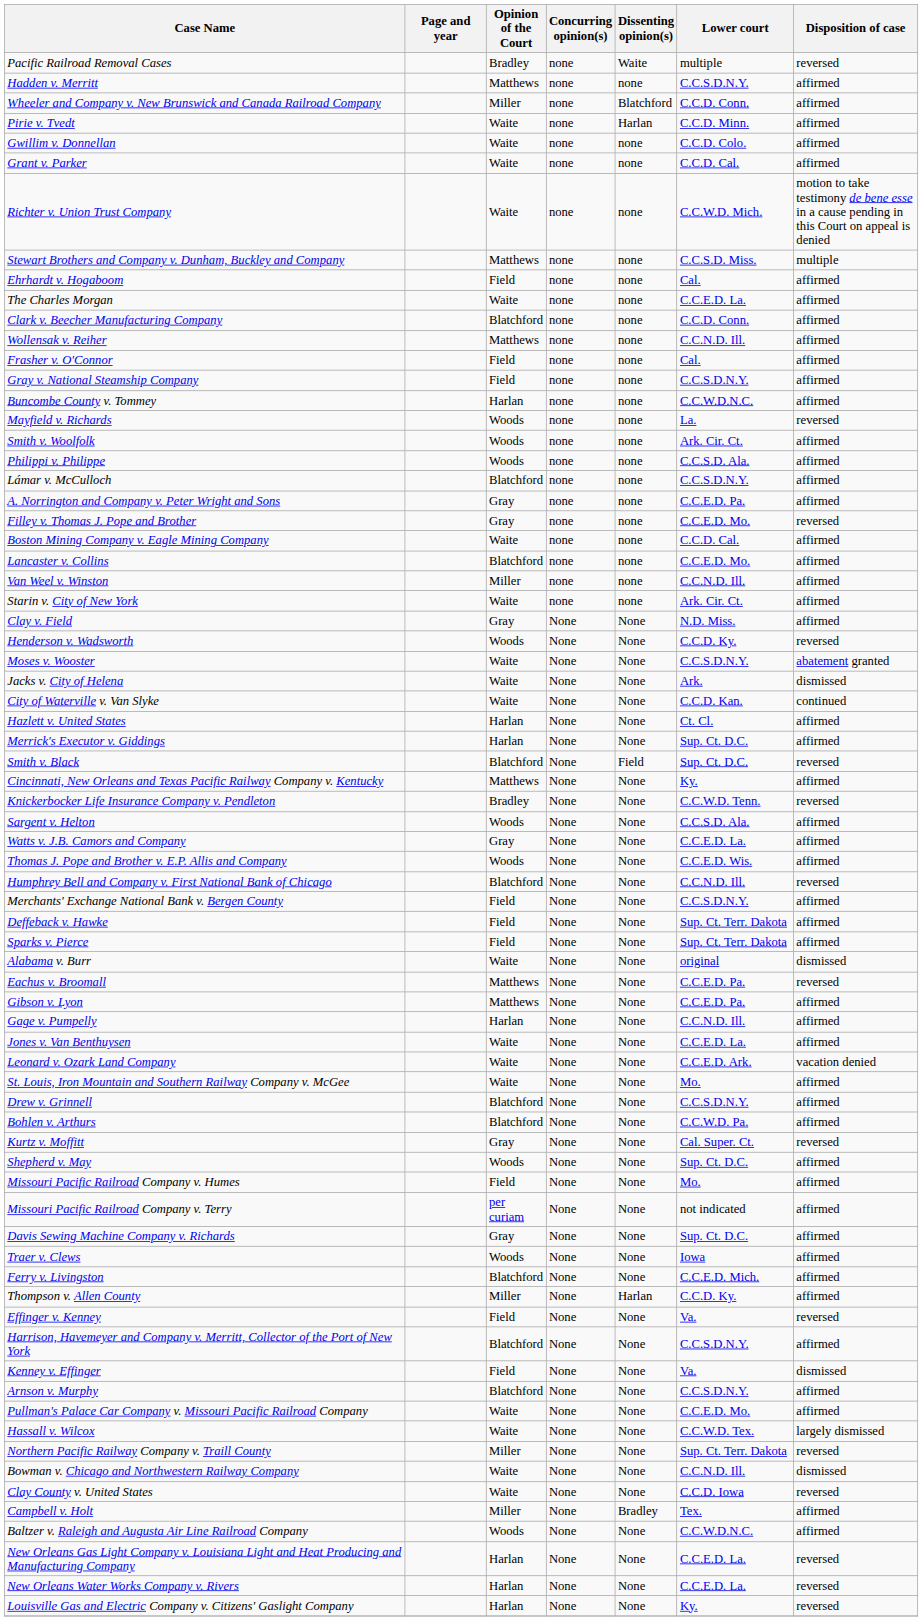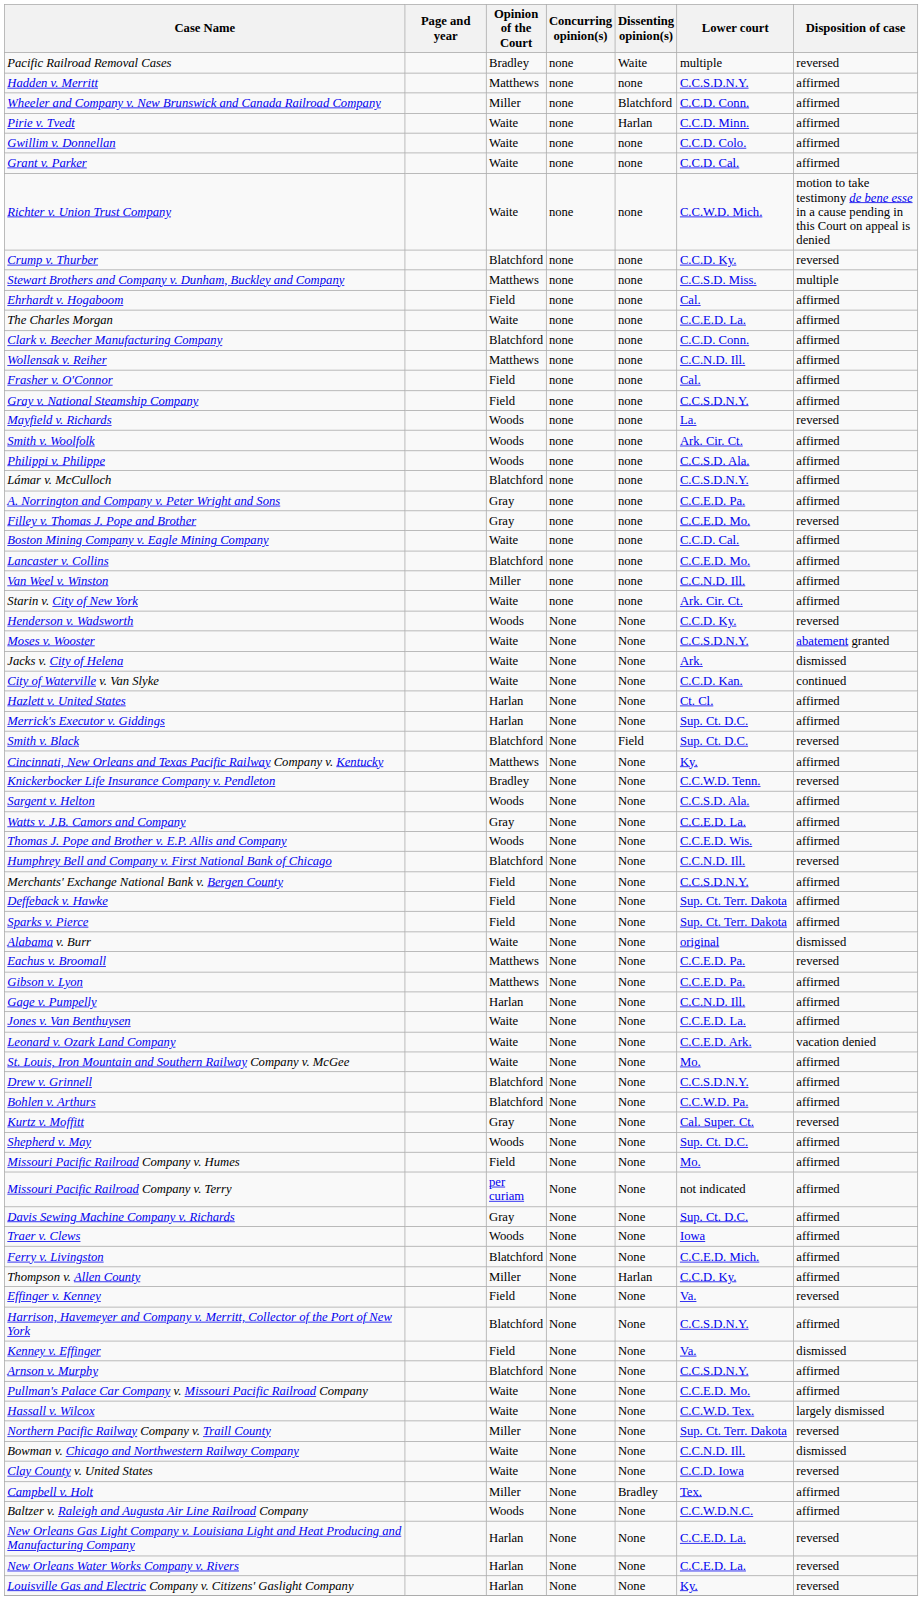+ row: Crump v. Thurber | Blatchford | none | none | C.C.D. Ky. | reversed
- row: Buncombe County v. Tommey | Harlan | none | none | C.C.W.D.N.C. | affirmed
- row: Clay v. Field | Gray | None | None | N.D. Miss. | affirmed
